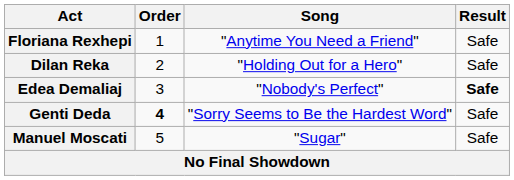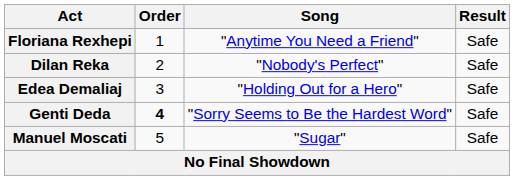Dilan Reka | Song: "Holding Out for a Hero" -> "Nobody's Perfect"
Edea Demaliaj | Song: "Nobody's Perfect" -> "Holding Out for a Hero"
Edea Demaliaj | Result: bold -> normal
